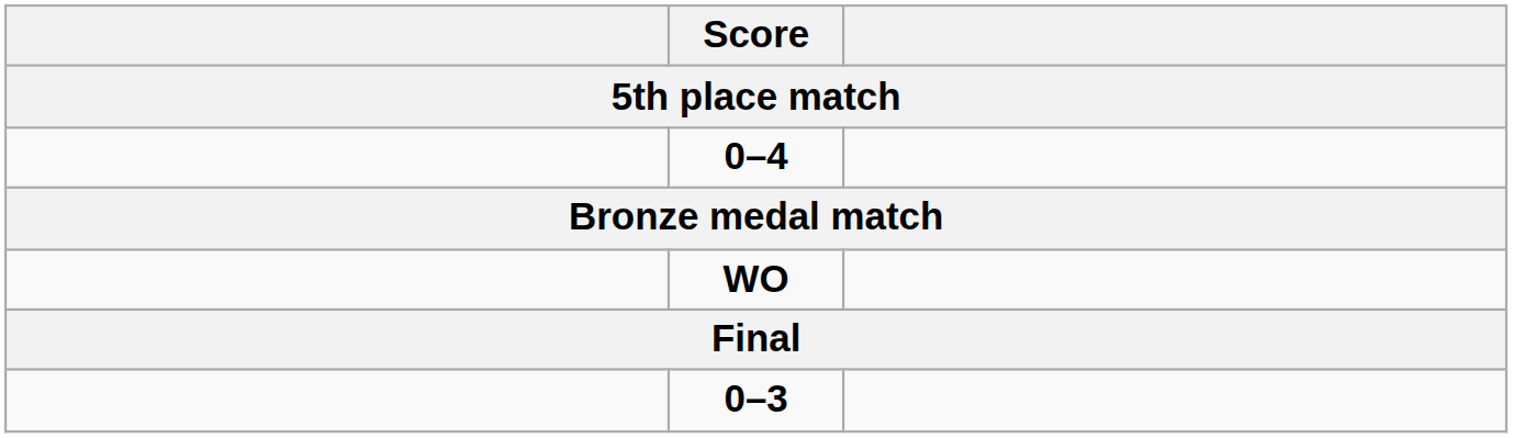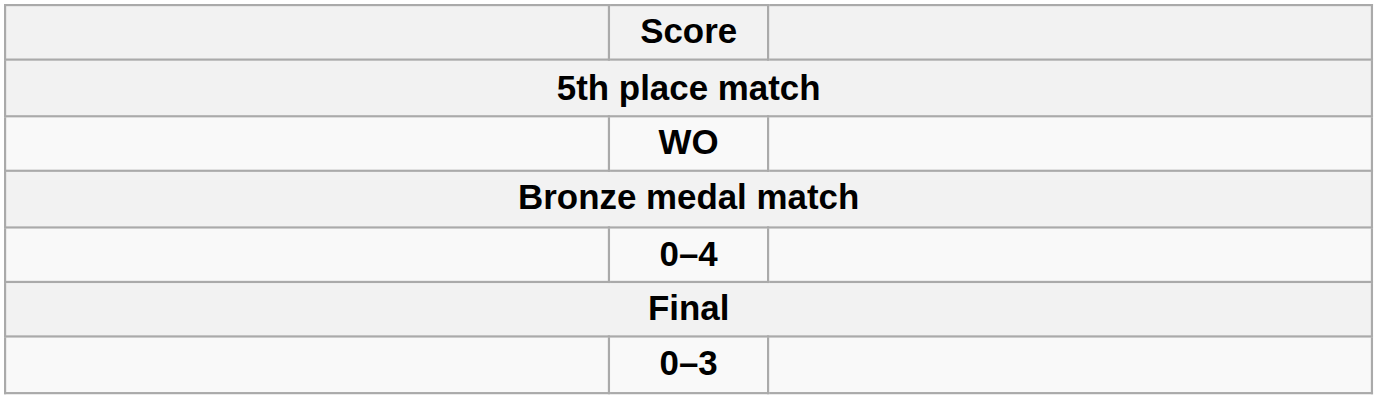rows swapped: WO <-> 0–4
